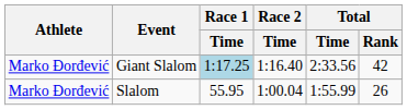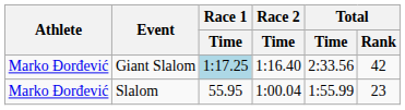Slalom | Total / Rank: 26 -> 23
